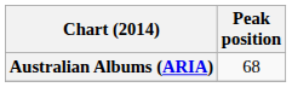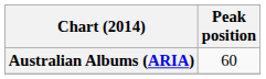Australian Albums (ARIA) | Peak position: 68 -> 60
